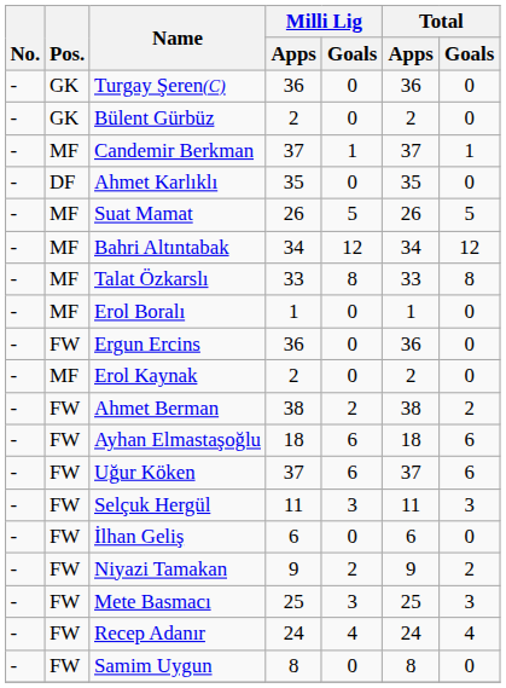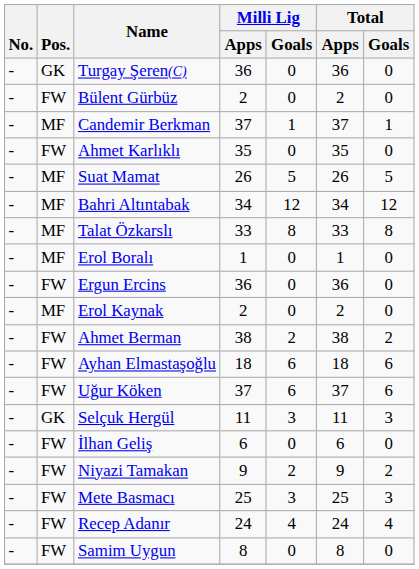Bülent Gürbüz | Pos.: GK -> FW
Ahmet Karlıklı | Pos.: DF -> FW
Selçuk Hergül | Pos.: FW -> GK
